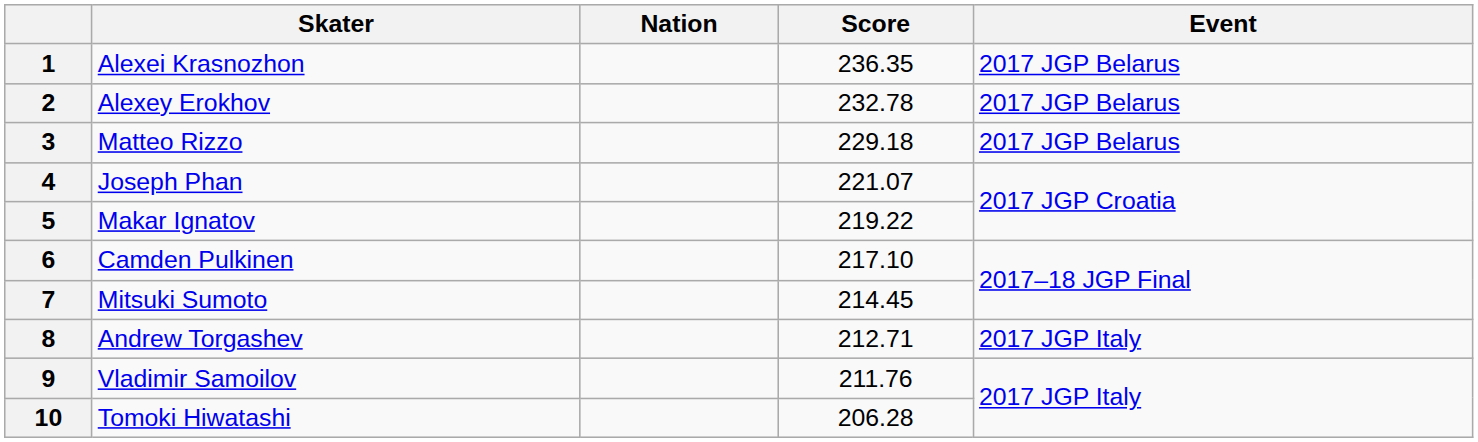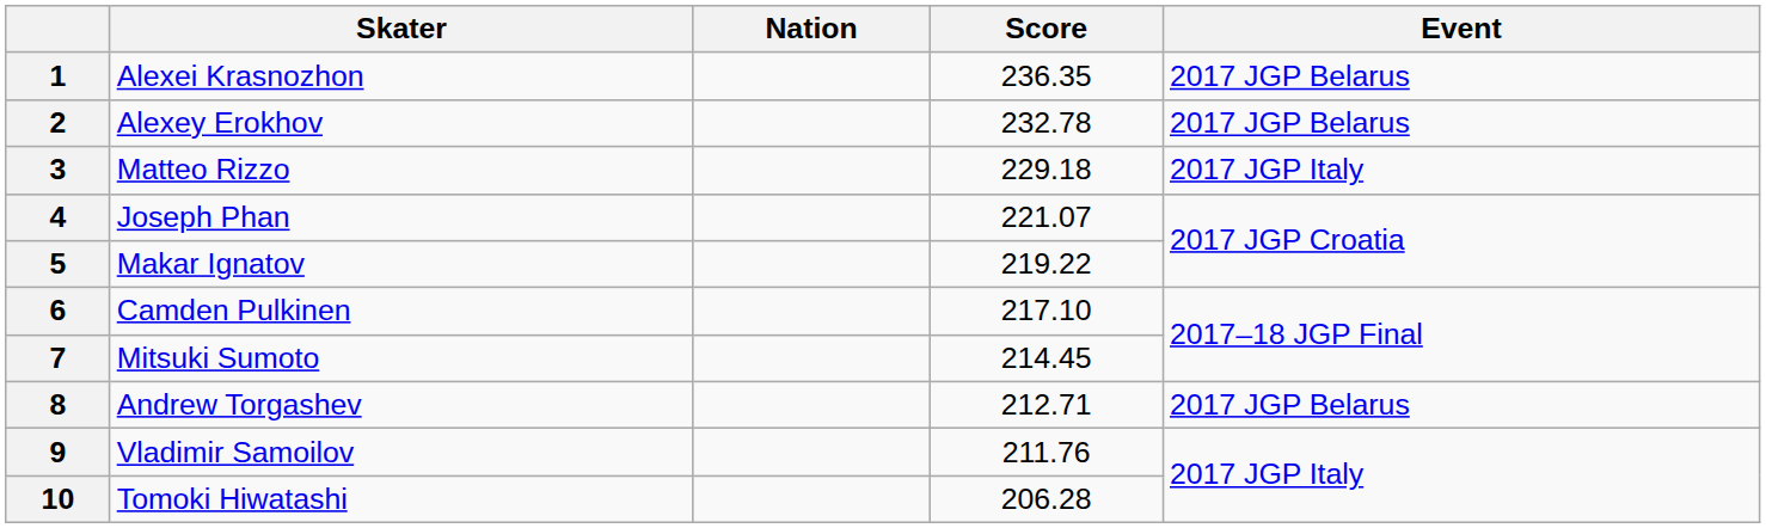3 | Event: 2017 JGP Belarus -> 2017 JGP Italy
8 | Event: 2017 JGP Italy -> 2017 JGP Belarus
